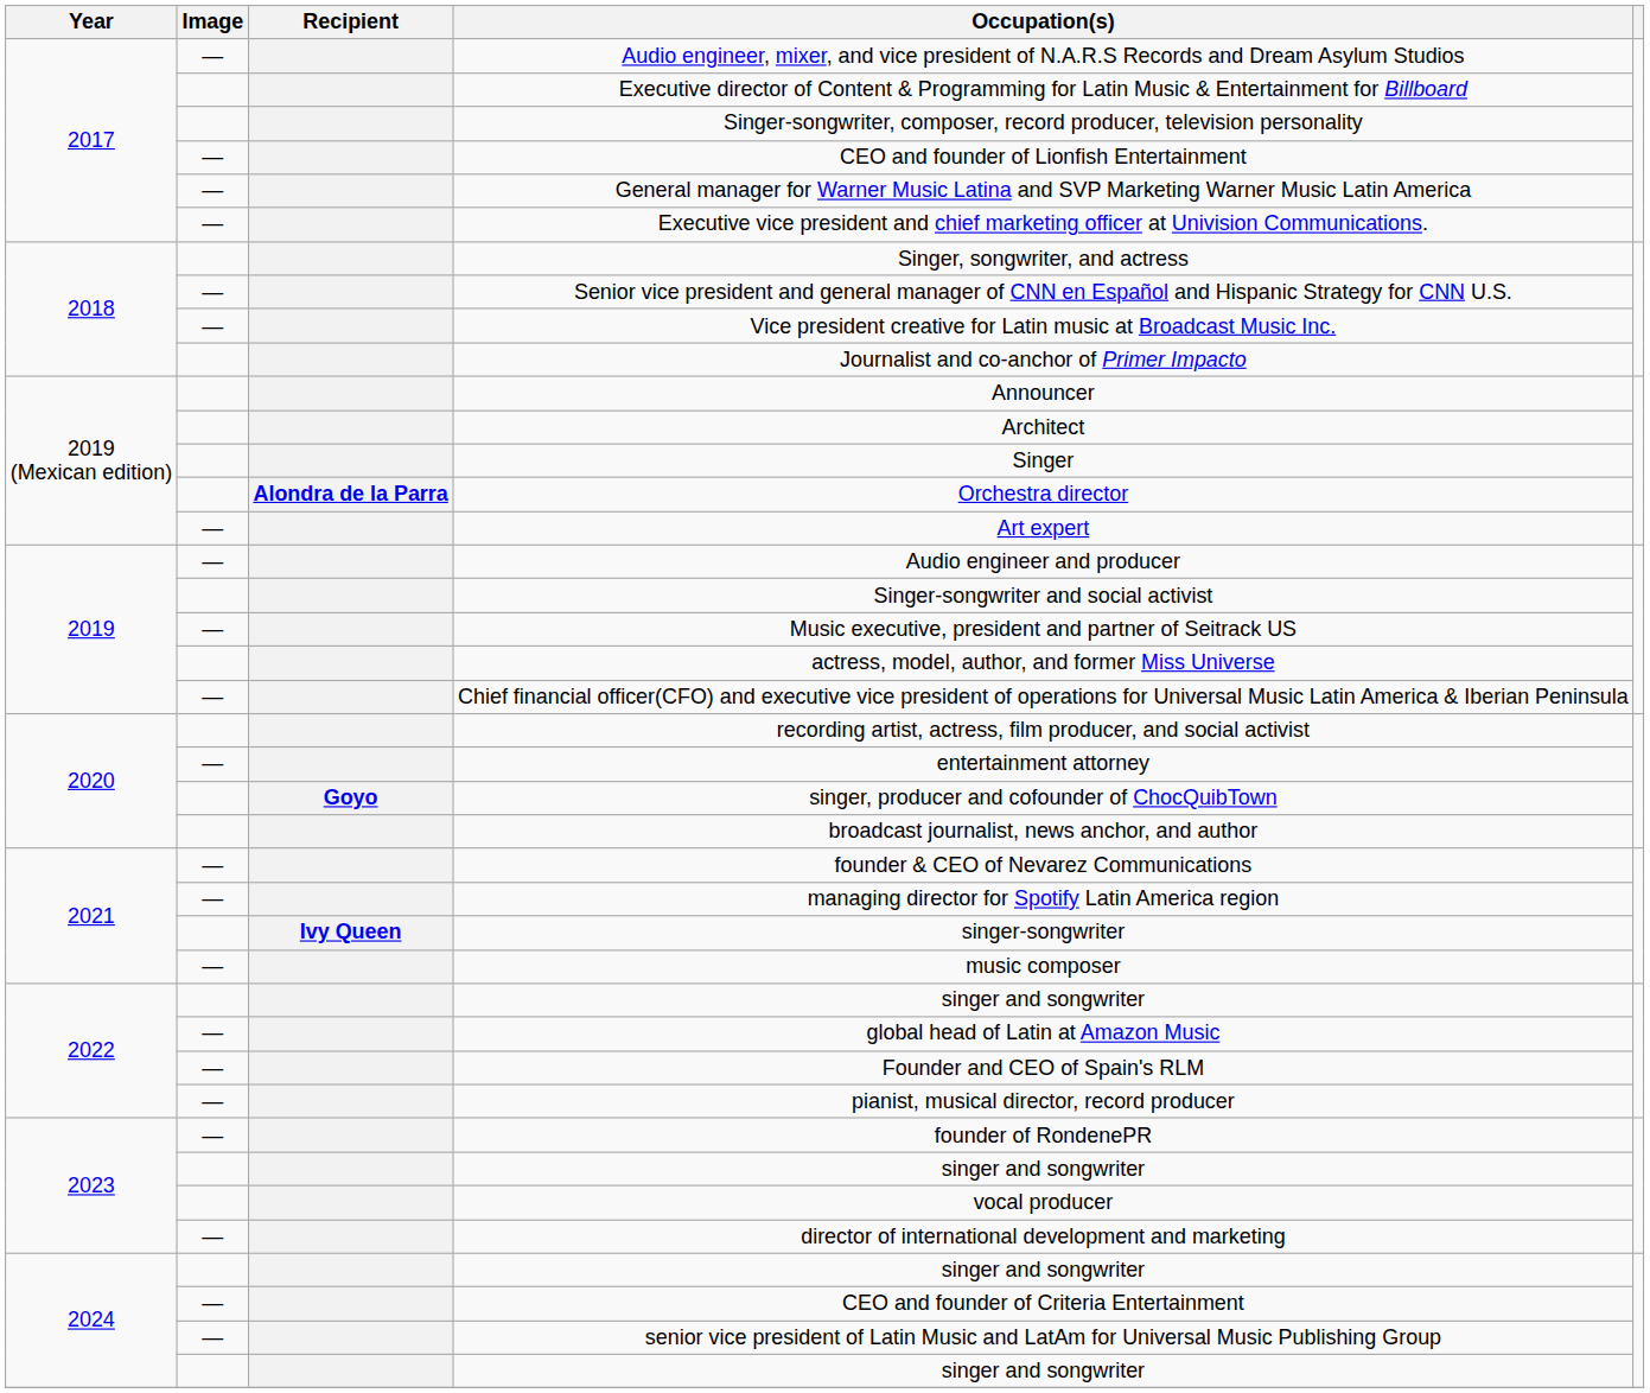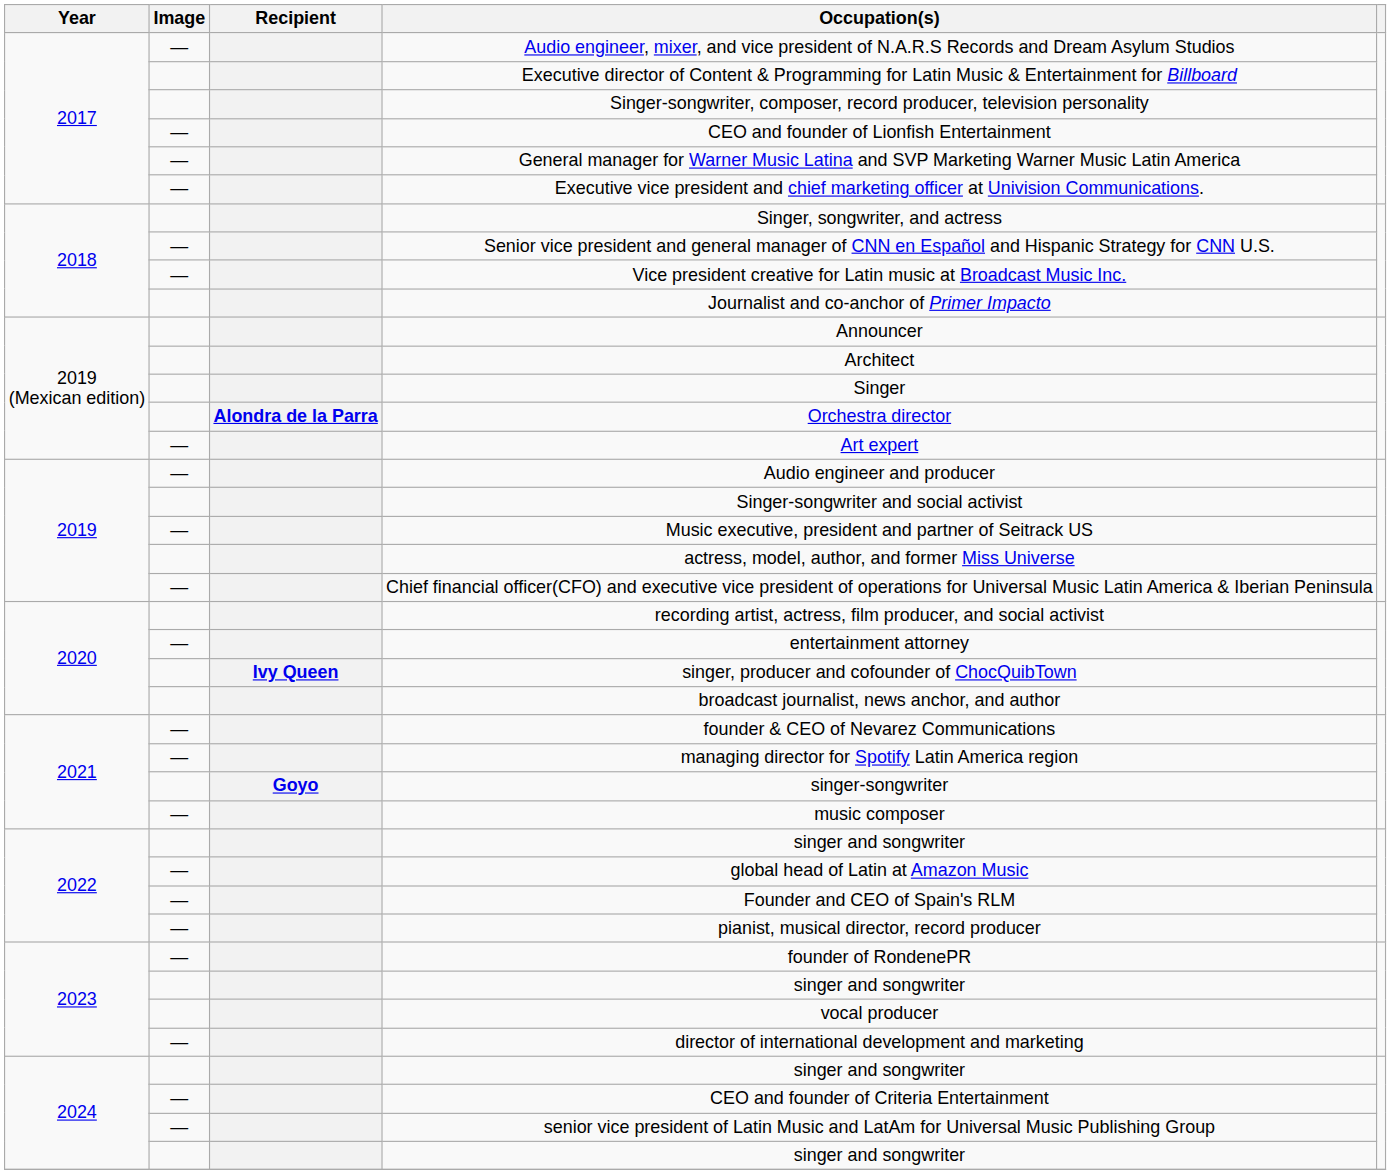singer, producer and cofounder of ChocQuibTown | Recipient: Goyo -> Ivy Queen
singer-songwriter | Recipient: Ivy Queen -> Goyo
